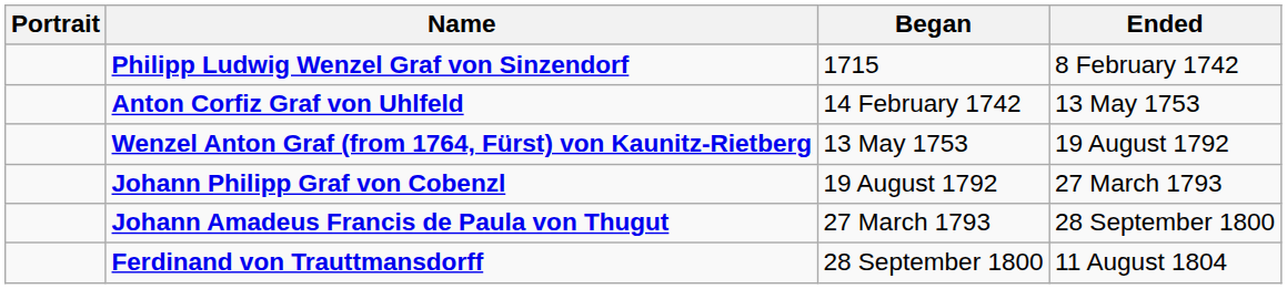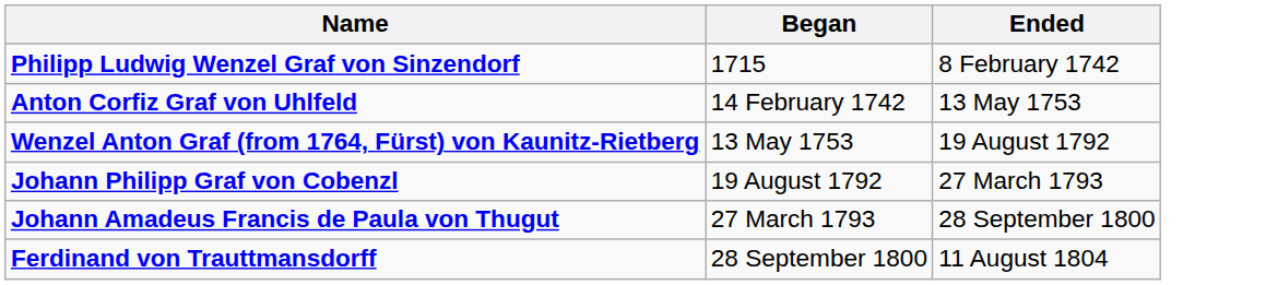- column: Portrait
